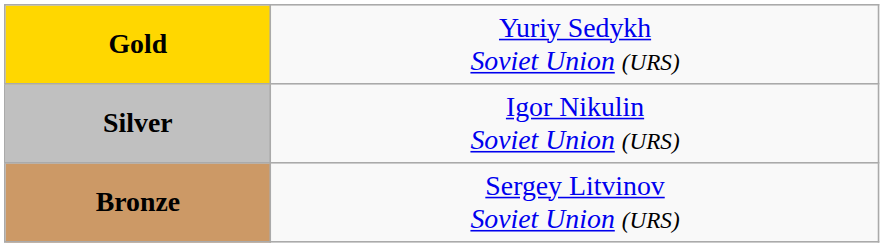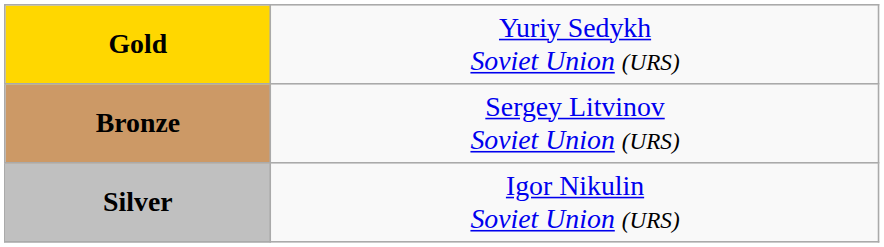rows swapped: Silver <-> Bronze
